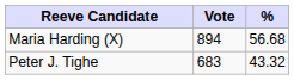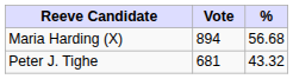Peter J. Tighe | Vote: 683 -> 681
